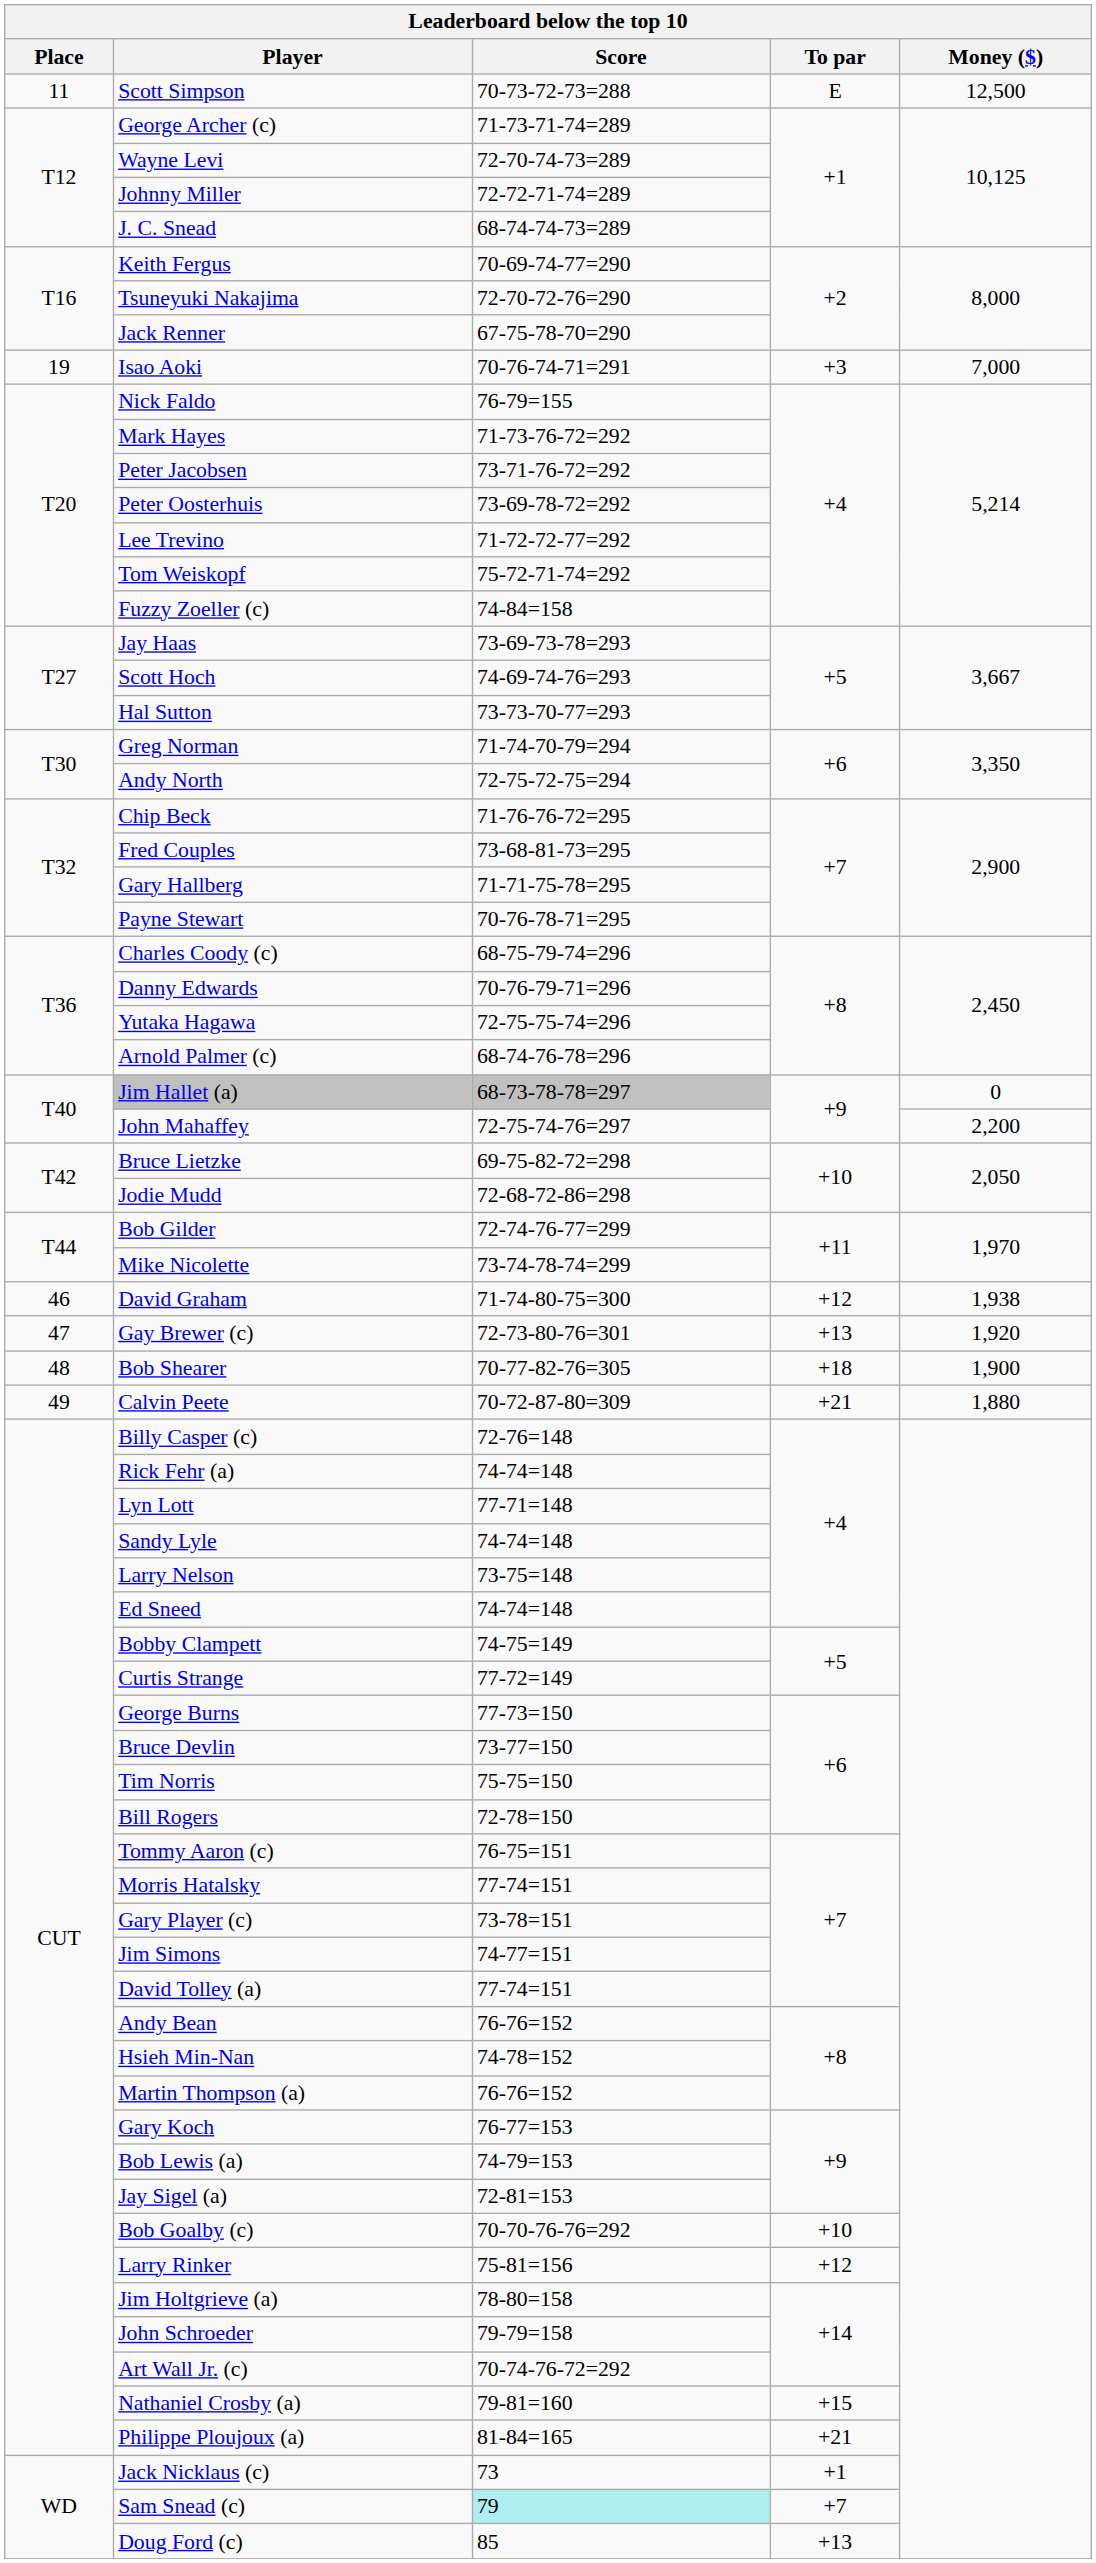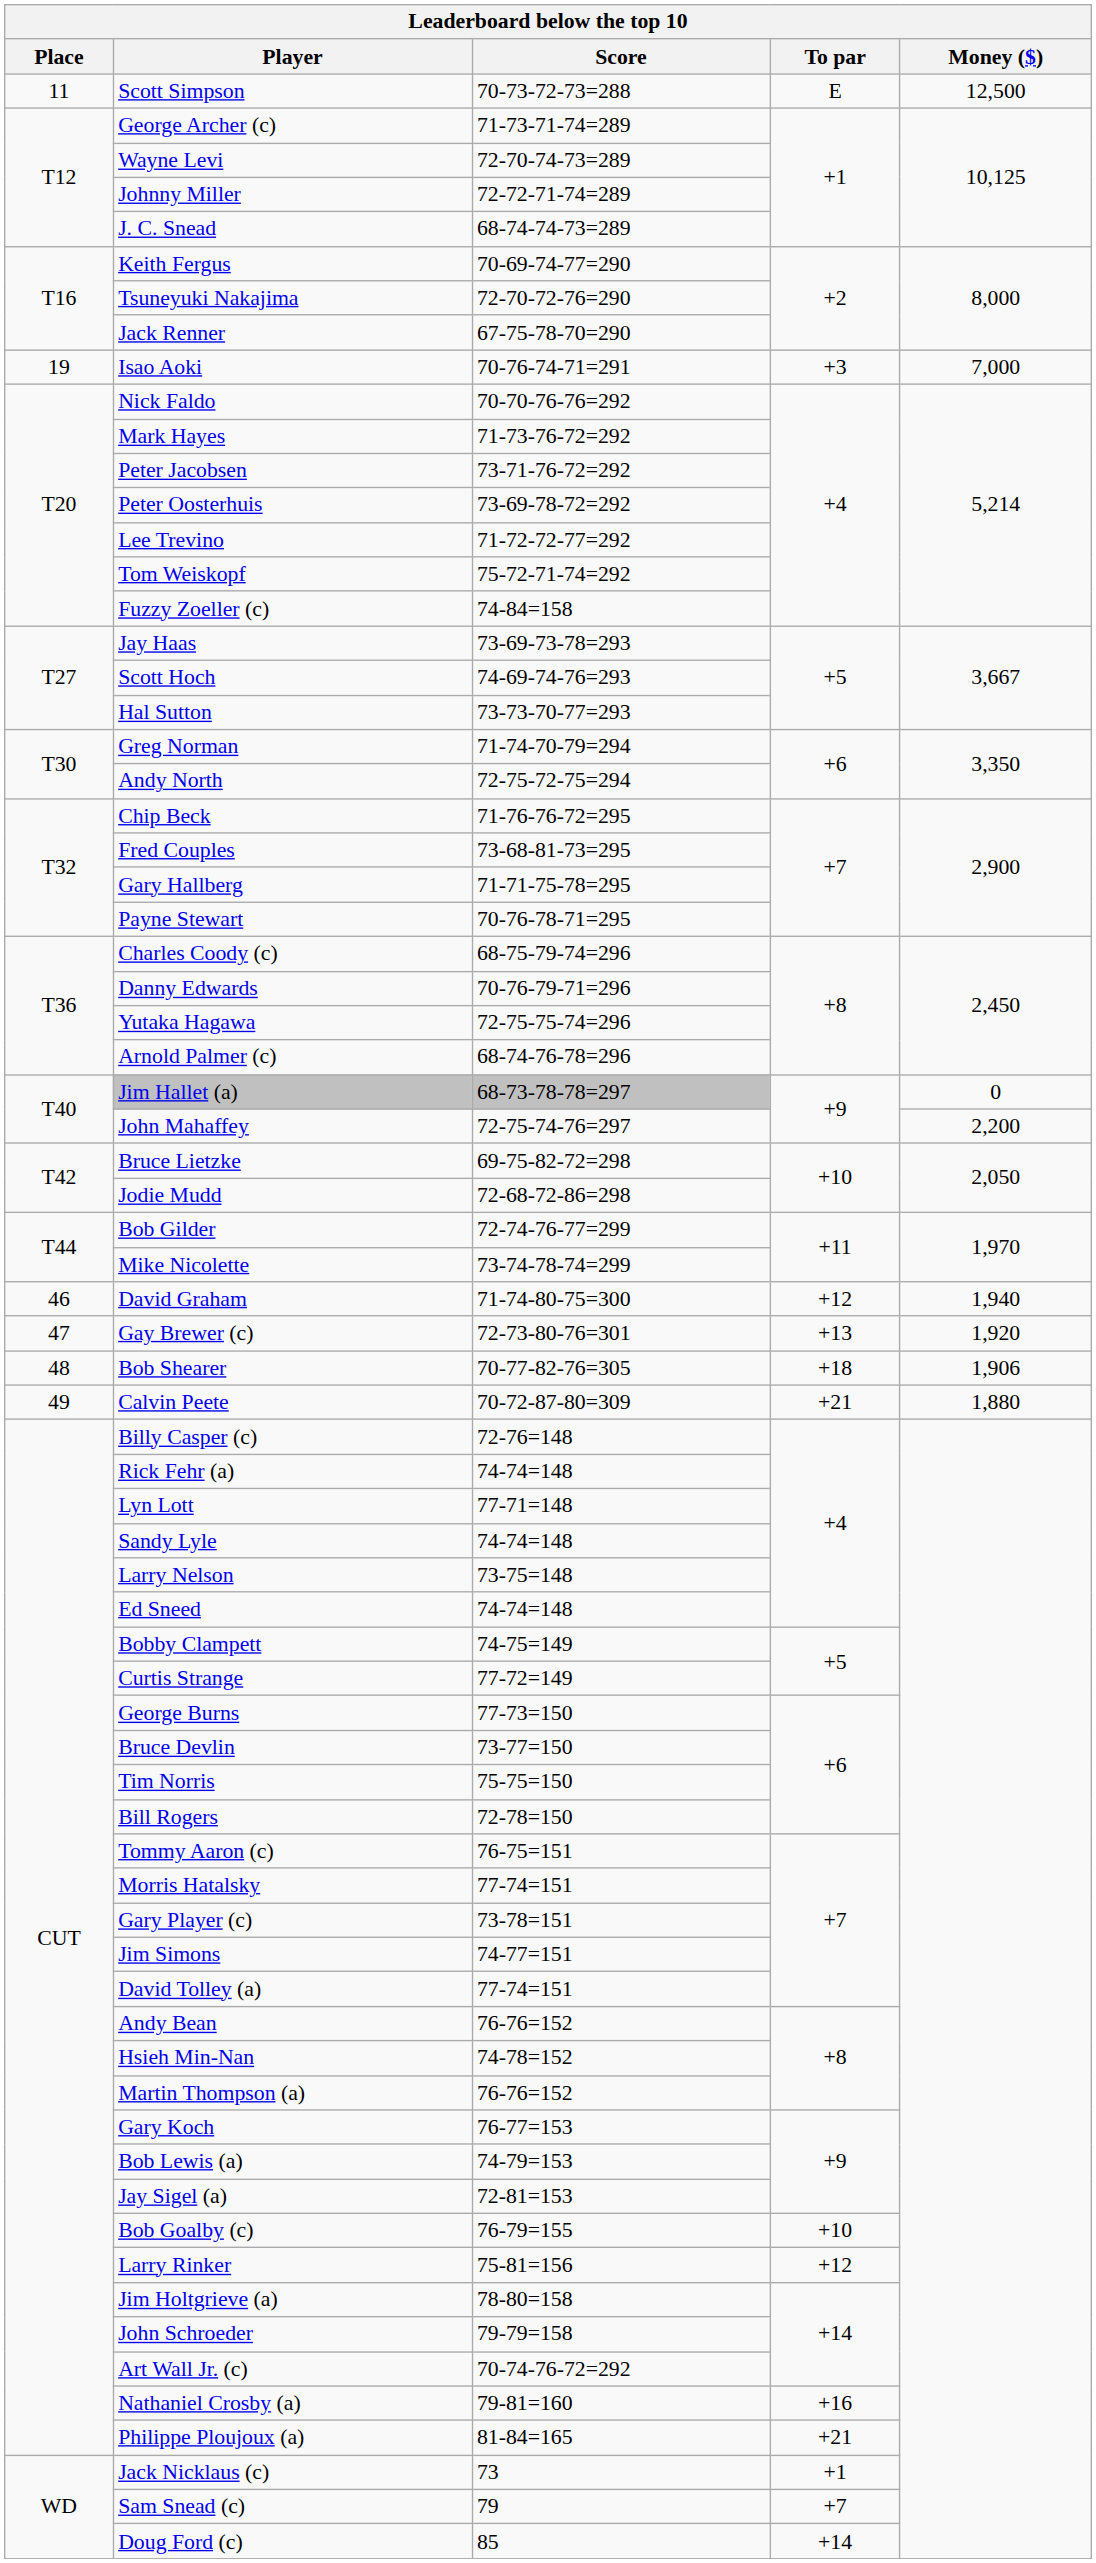Nick Faldo | Score: 76-79=155 -> 70-70-76-76=292
David Graham | Money ($): 1,938 -> 1,940
Bob Shearer | Money ($): 1,900 -> 1,906
Bob Goalby (c) | Score: 70-70-76-76=292 -> 76-79=155
Nathaniel Crosby (a) | To par: +15 -> +16
Sam Snead (c) | Score: paleturquoise background -> no background
Doug Ford (c) | To par: +13 -> +14
